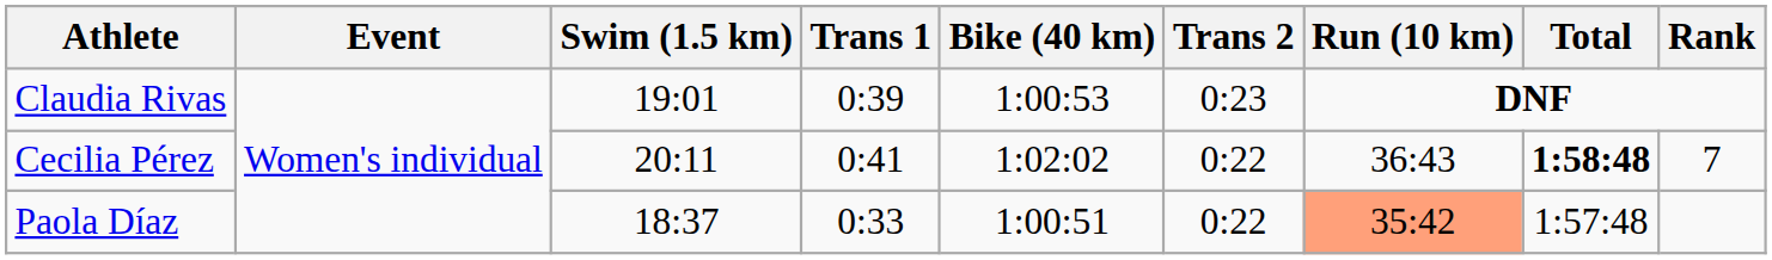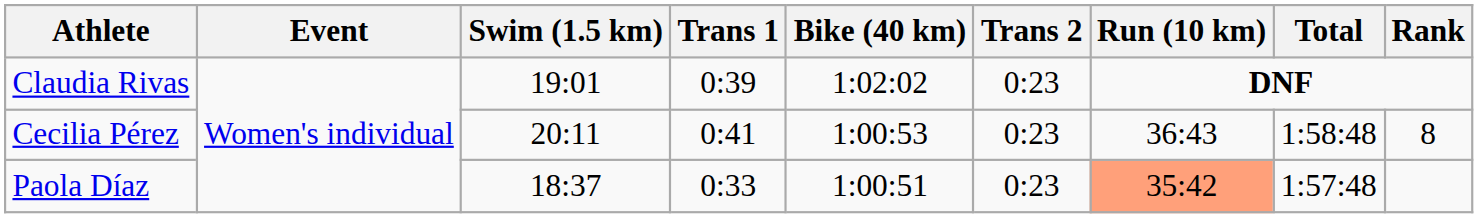Claudia Rivas | Bike (40 km): 1:00:53 -> 1:02:02
Cecilia Pérez | Bike (40 km): 1:02:02 -> 1:00:53
Cecilia Pérez | Trans 2: 0:22 -> 0:23
Cecilia Pérez | Total: bold -> normal
Cecilia Pérez | Rank: 7 -> 8
Paola Díaz | Trans 2: 0:22 -> 0:23
